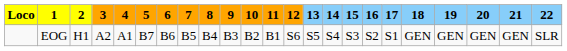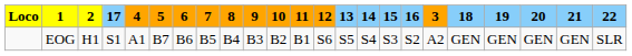columns swapped: 3 <-> 17
